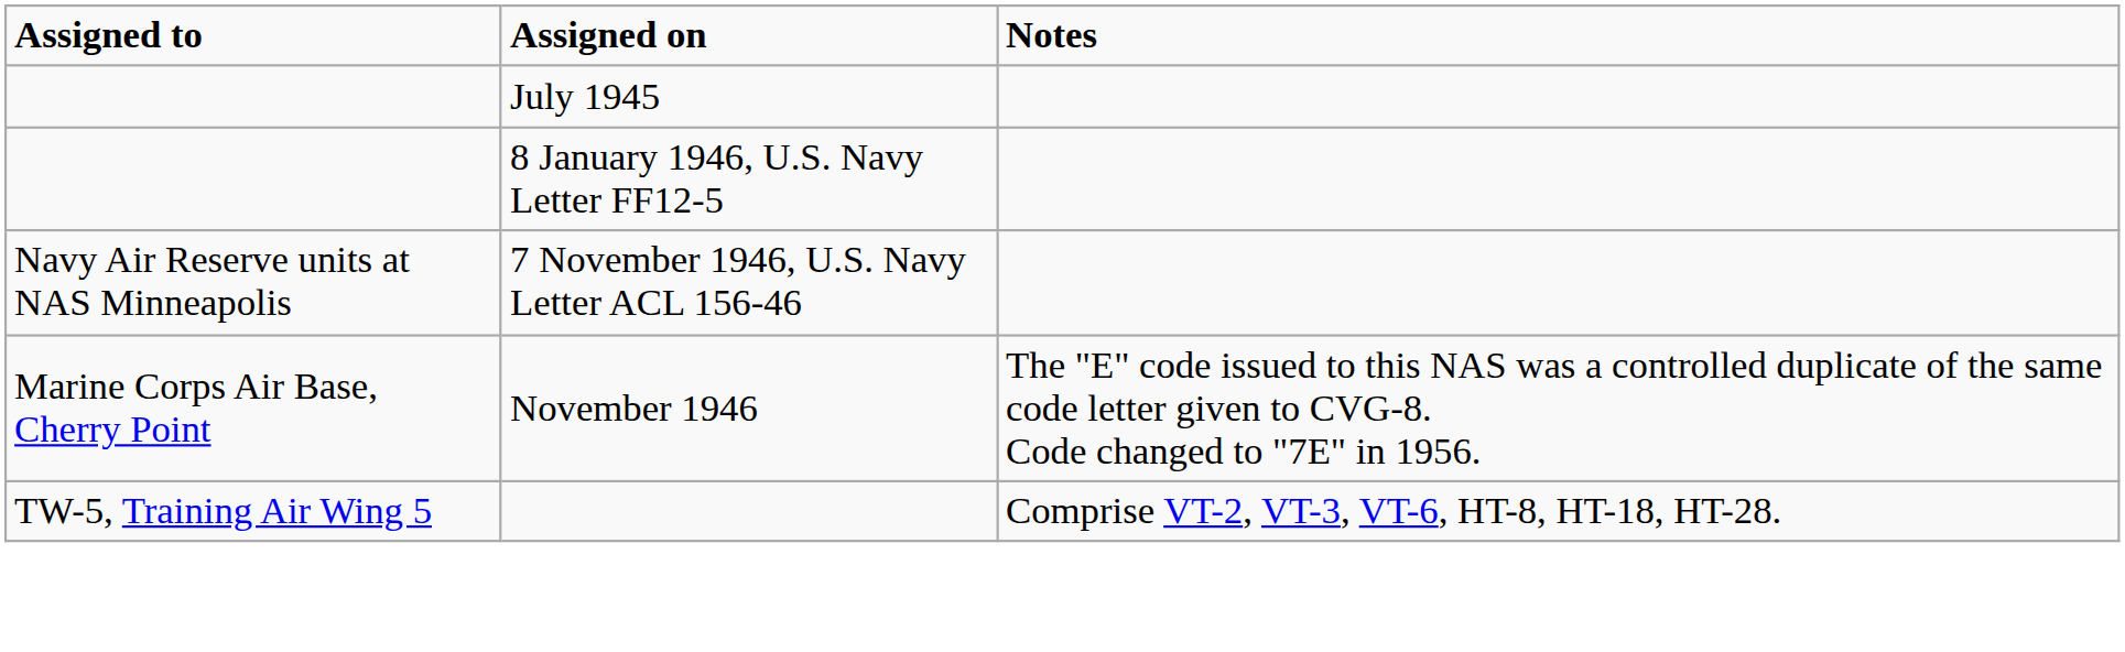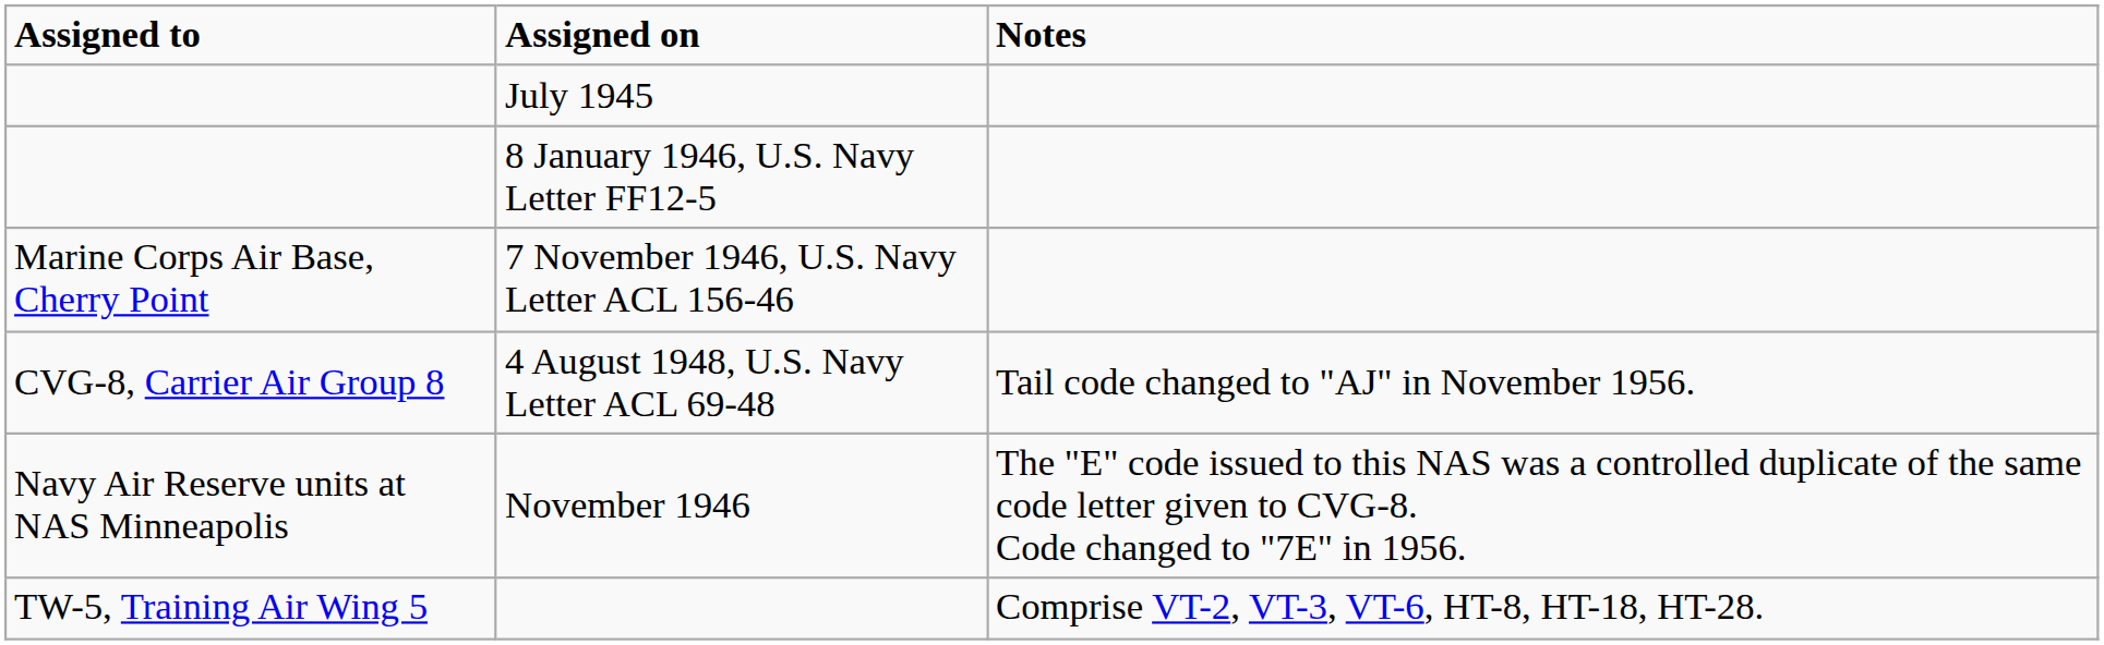7 November 1946, U.S. Navy Letter ACL 156-46 | Assigned to: Navy Air Reserve units at NAS Minneapolis -> Marine Corps Air Base, Cherry Point
+ row: CVG-8, Carrier Air Group 8 | 4 August 1948, U.S. Navy Letter ACL 69-48 | Tail code changed to "AJ" in November 1956.
November 1946 | Assigned to: Marine Corps Air Base, Cherry Point -> Navy Air Reserve units at NAS Minneapolis
